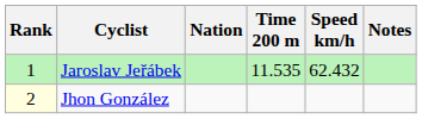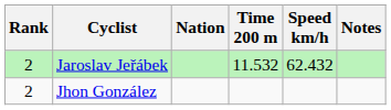Jaroslav Jeřábek | Rank: 1 -> 2
Jaroslav Jeřábek | Time 200 m: 11.535 -> 11.532
Jhon González | Rank: lightyellow background -> no background
